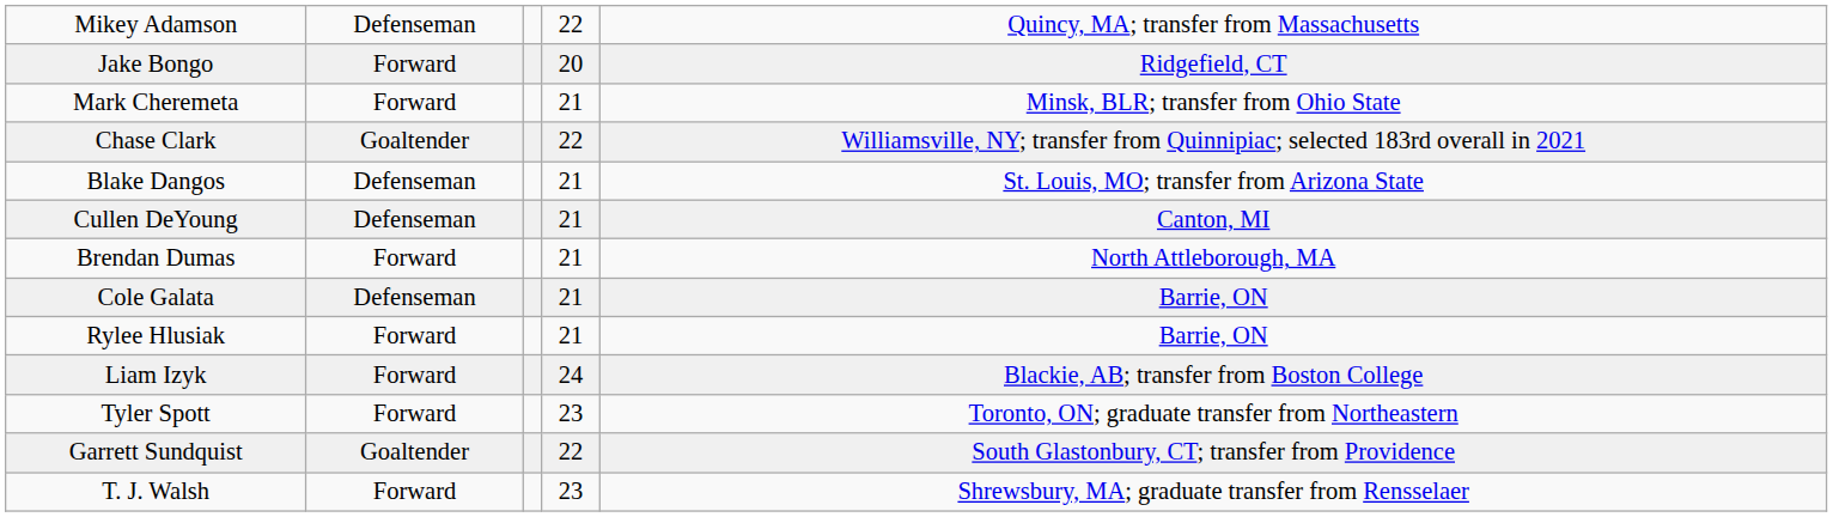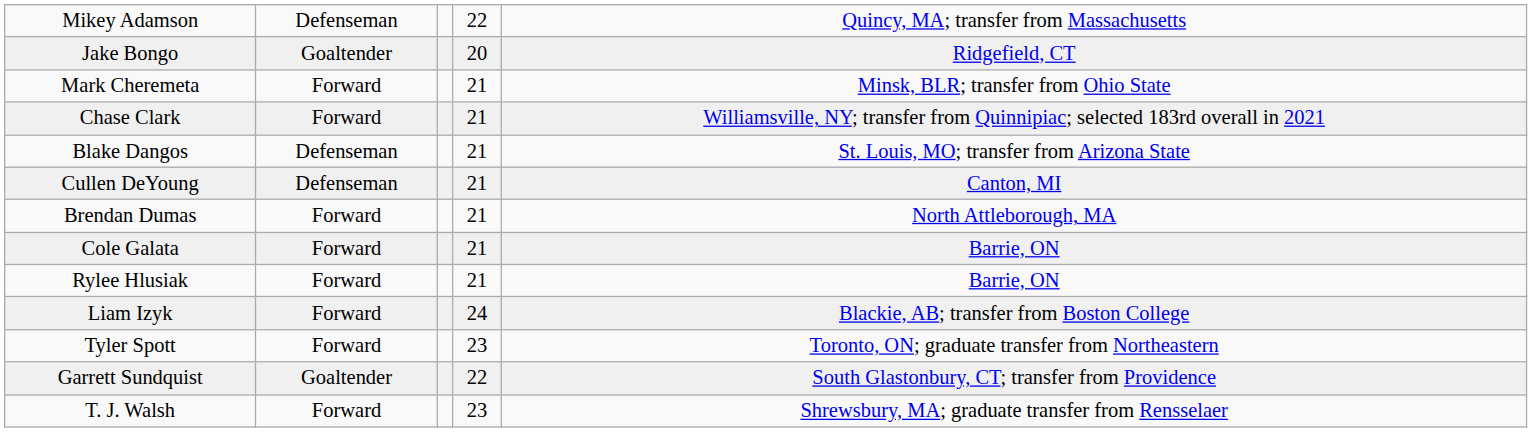Jake Bongo | column 2: Forward -> Goaltender
Chase Clark | column 2: Goaltender -> Forward
Chase Clark | column 4: 22 -> 21
Cole Galata | column 2: Defenseman -> Forward
